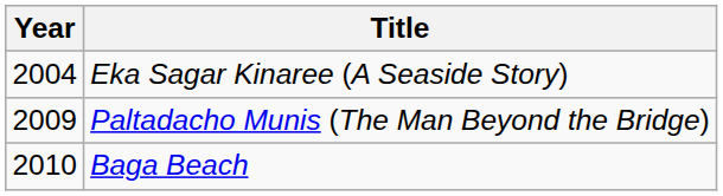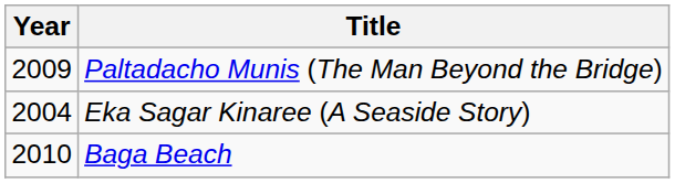rows swapped: Eka Sagar Kinaree (A Seaside Story) <-> Paltadacho Munis (The Man Beyond the Bridge)
